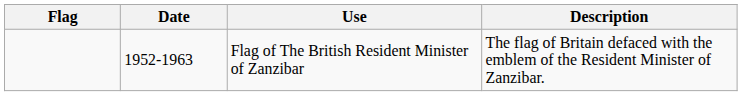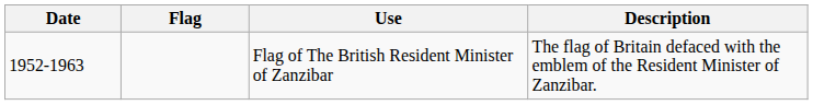columns swapped: Flag <-> Date
